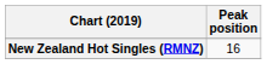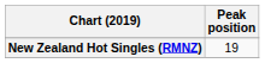New Zealand Hot Singles (RMNZ) | Peak position: 16 -> 19
